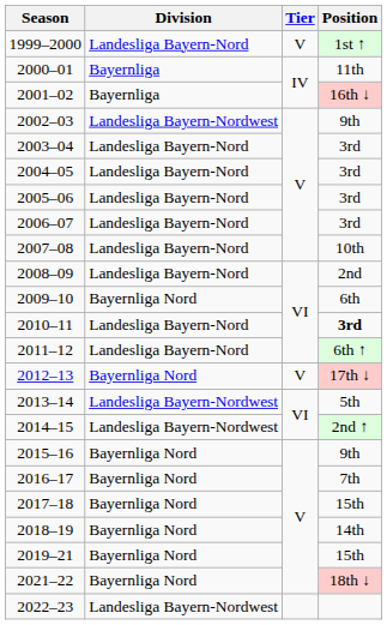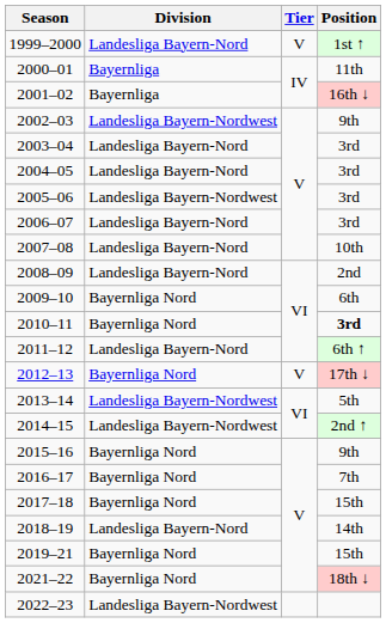2005–06 | Division: Landesliga Bayern-Nord -> Landesliga Bayern-Nordwest
2010–11 | Division: Landesliga Bayern-Nord -> Bayernliga Nord
2018–19 | Division: Bayernliga Nord -> Landesliga Bayern-Nord
